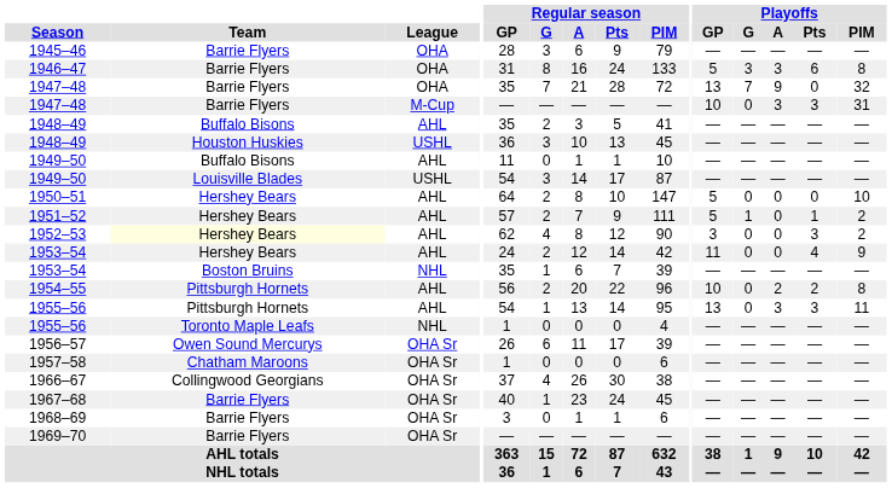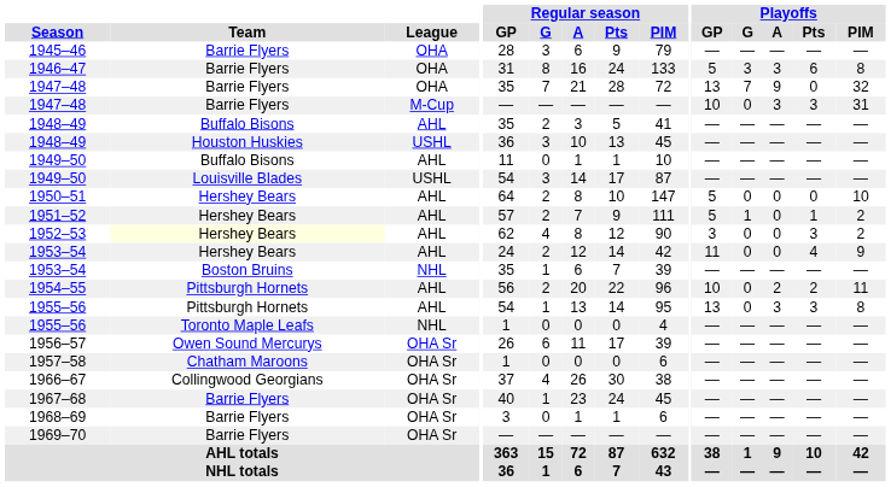1954–55 | Playoffs / PIM: 8 -> 11
1955–56 / AHL | Playoffs / PIM: 11 -> 8
